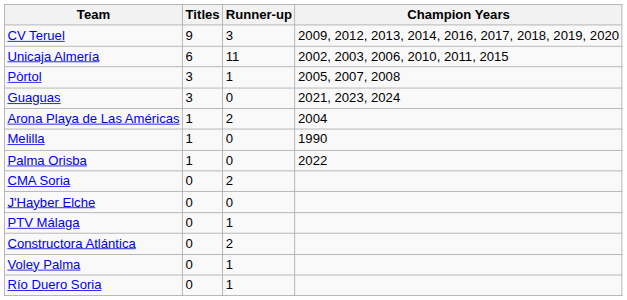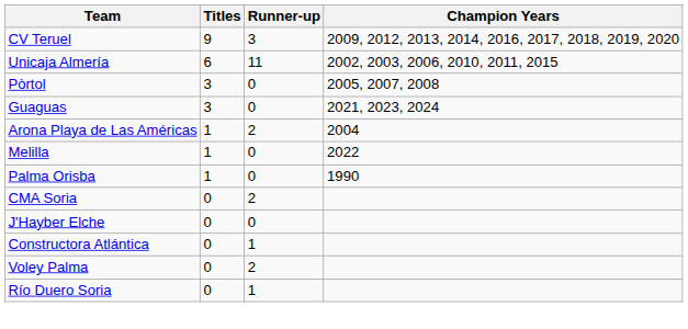Pòrtol | Runner-up: 1 -> 0
Melilla | Champion Years: 1990 -> 2022
Palma Orisba | Champion Years: 2022 -> 1990
- row: PTV Málaga | 0 | 1
Constructora Atlántica | Runner-up: 2 -> 1
Voley Palma | Runner-up: 1 -> 2
